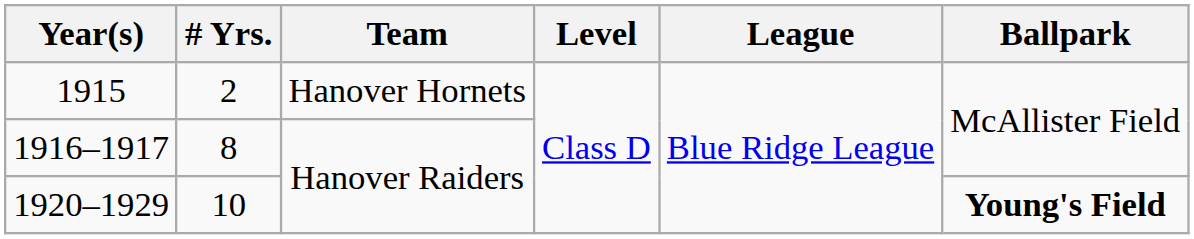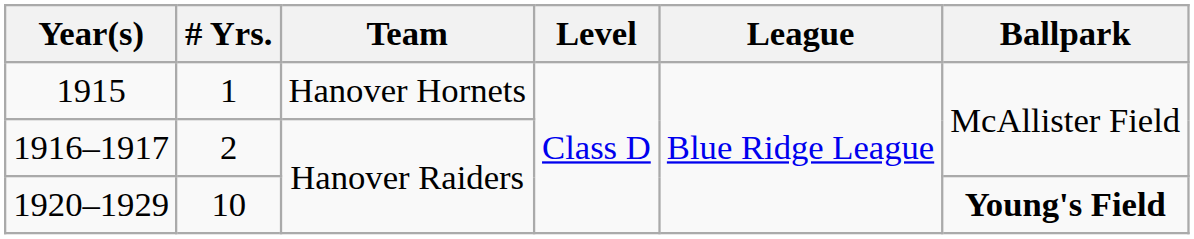1915 | # Yrs.: 2 -> 1
1916–1917 | # Yrs.: 8 -> 2
